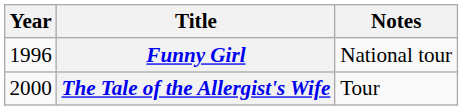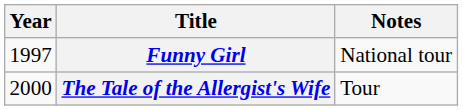Funny Girl | Year: 1996 -> 1997
